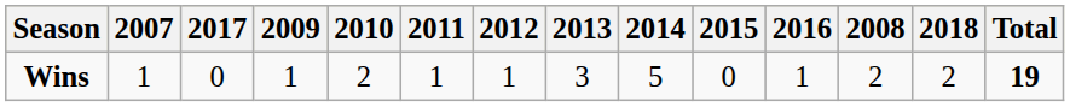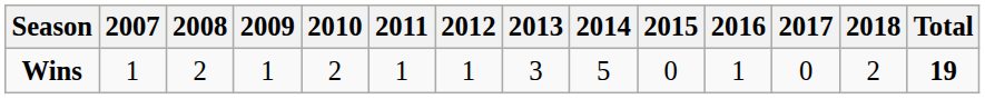columns swapped: 2008 <-> 2017
